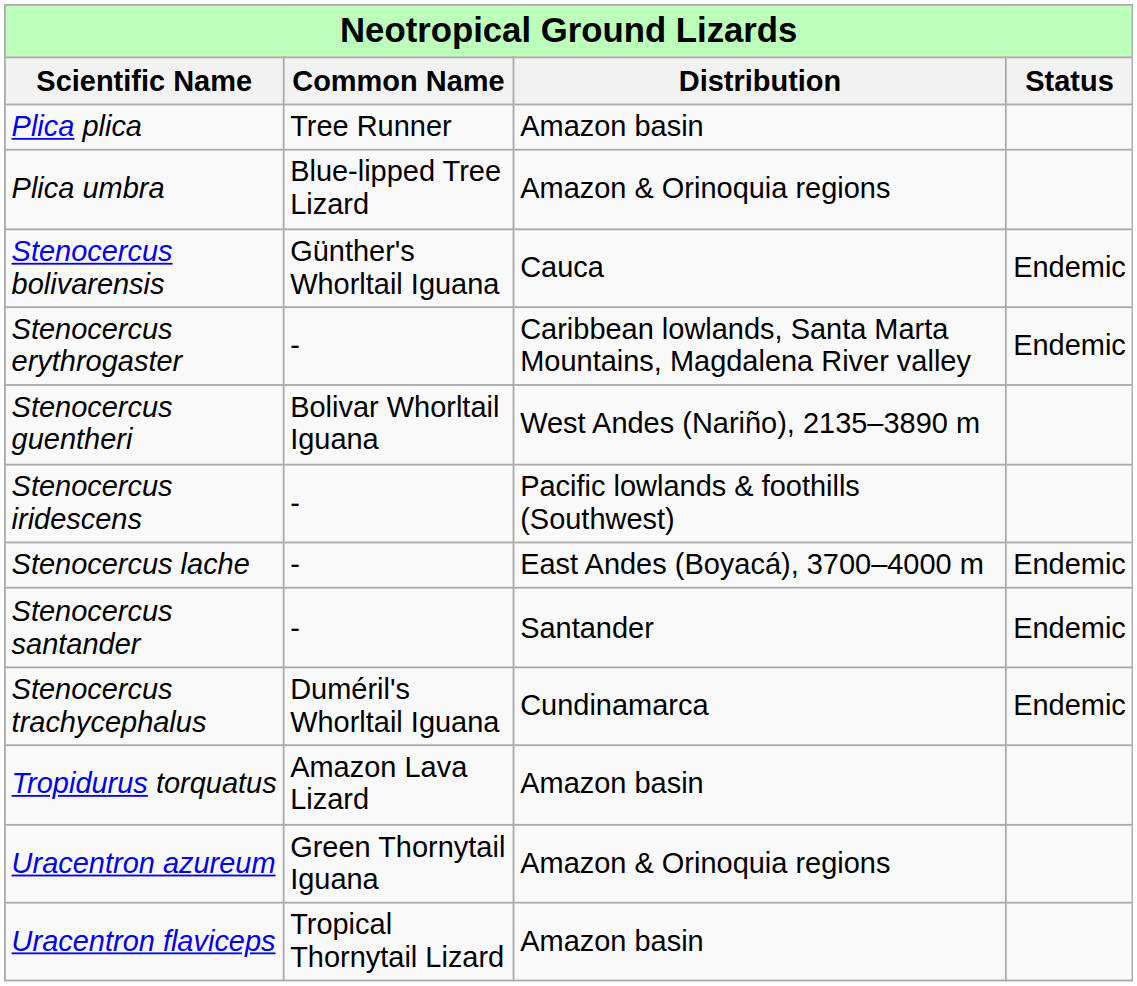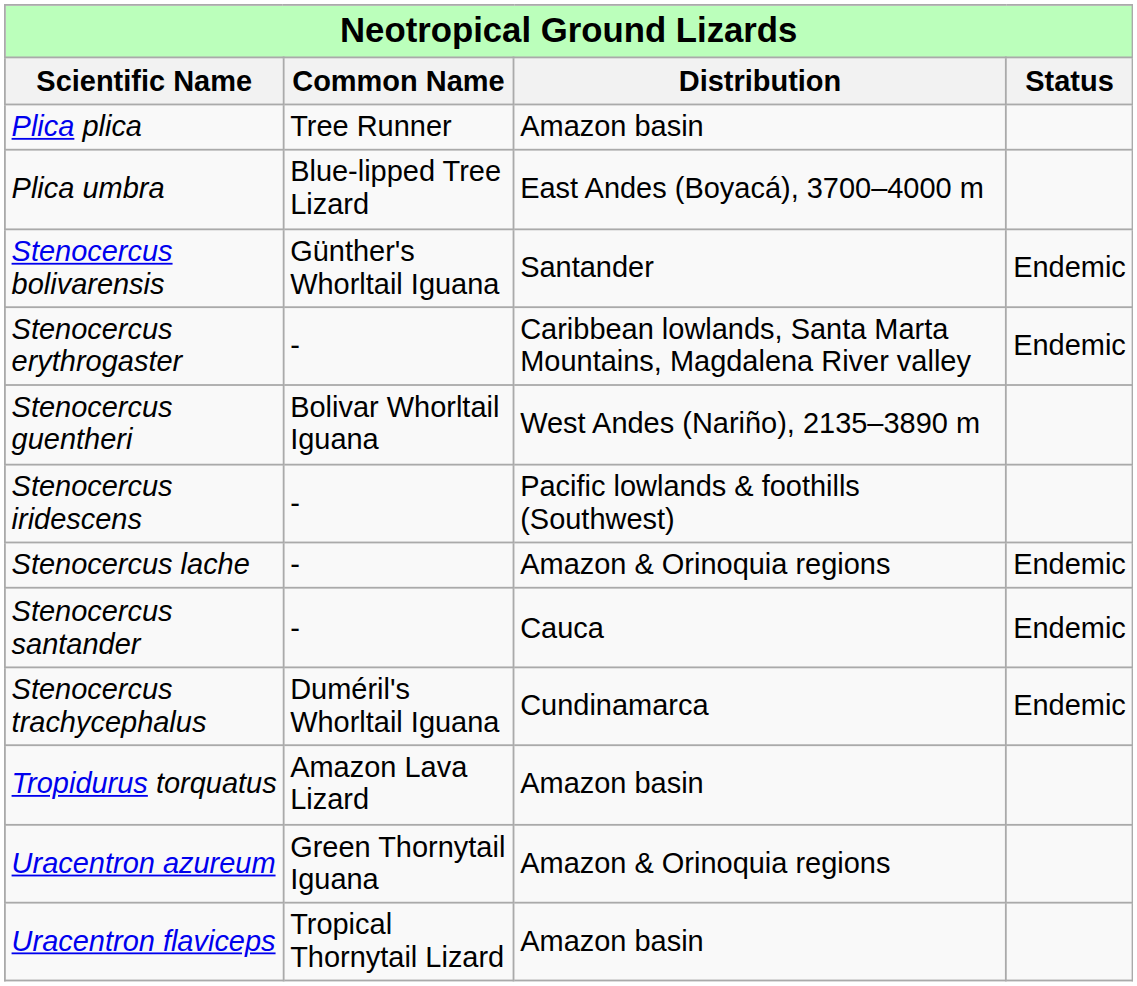Plica umbra | column 3: Amazon & Orinoquia regions -> East Andes (Boyacá), 3700–4000 m
Stenocercus bolivarensis | column 3: Cauca -> Santander
Stenocercus lache | column 3: East Andes (Boyacá), 3700–4000 m -> Amazon & Orinoquia regions
Stenocercus santander | column 3: Santander -> Cauca
